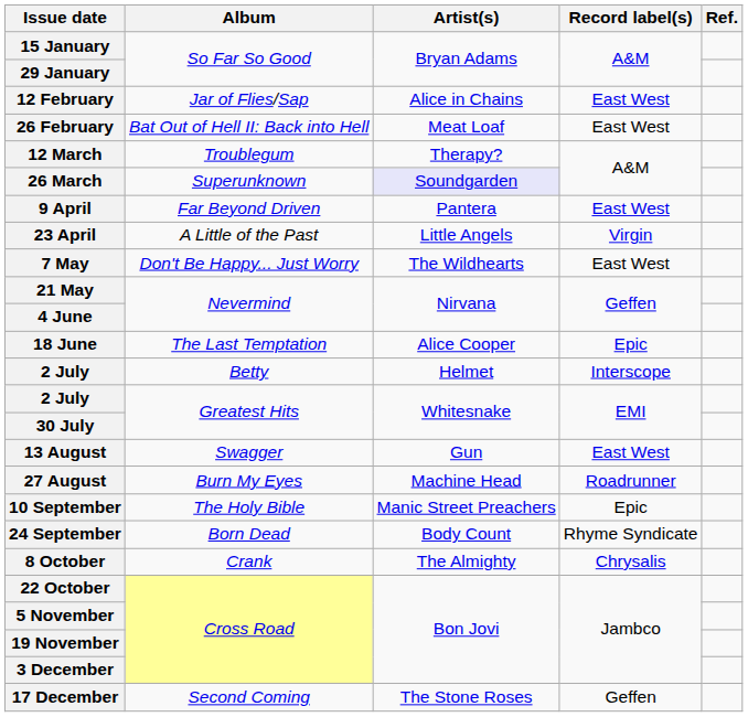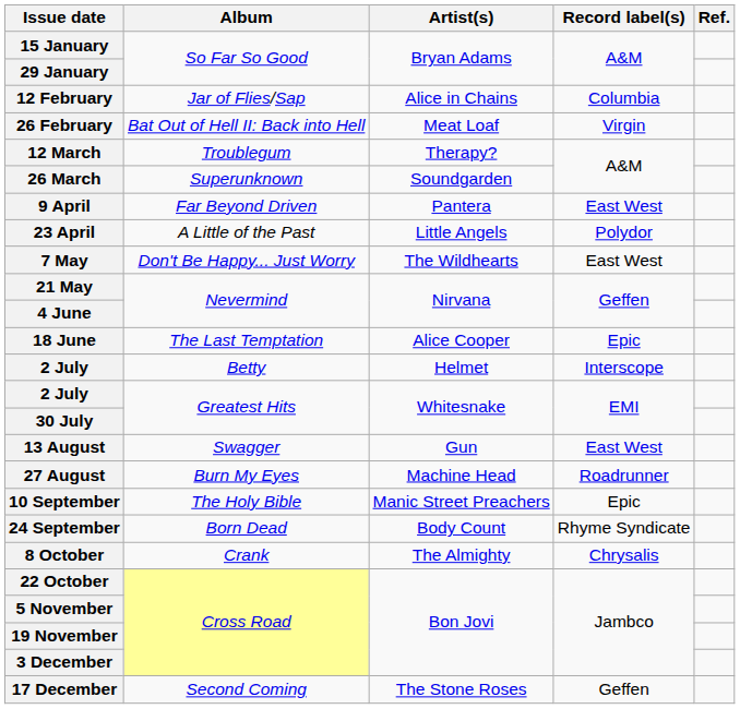12 February | Record label(s): East West -> Columbia
26 February | Record label(s): East West -> Virgin
26 March | Artist(s): lavender background -> no background
23 April | Record label(s): Virgin -> Polydor
